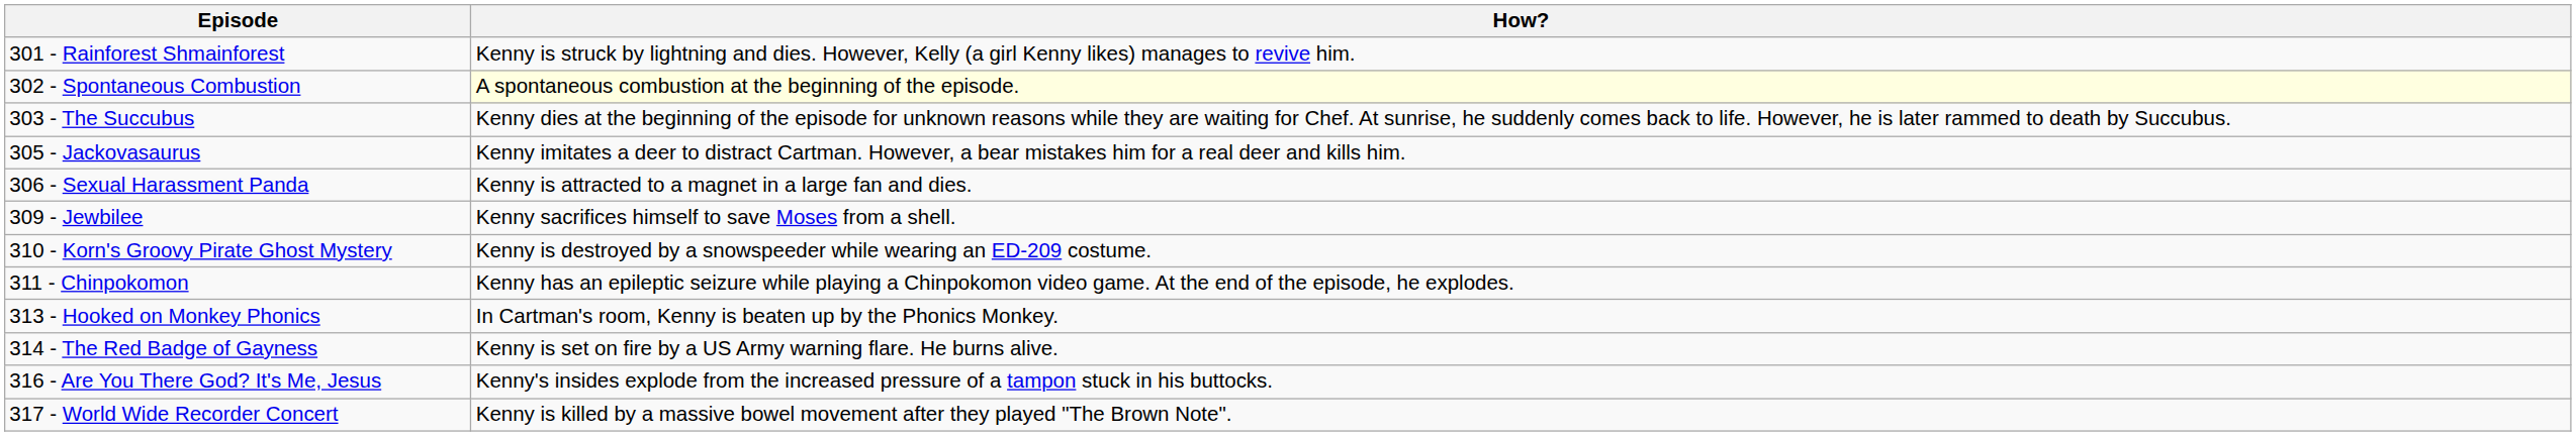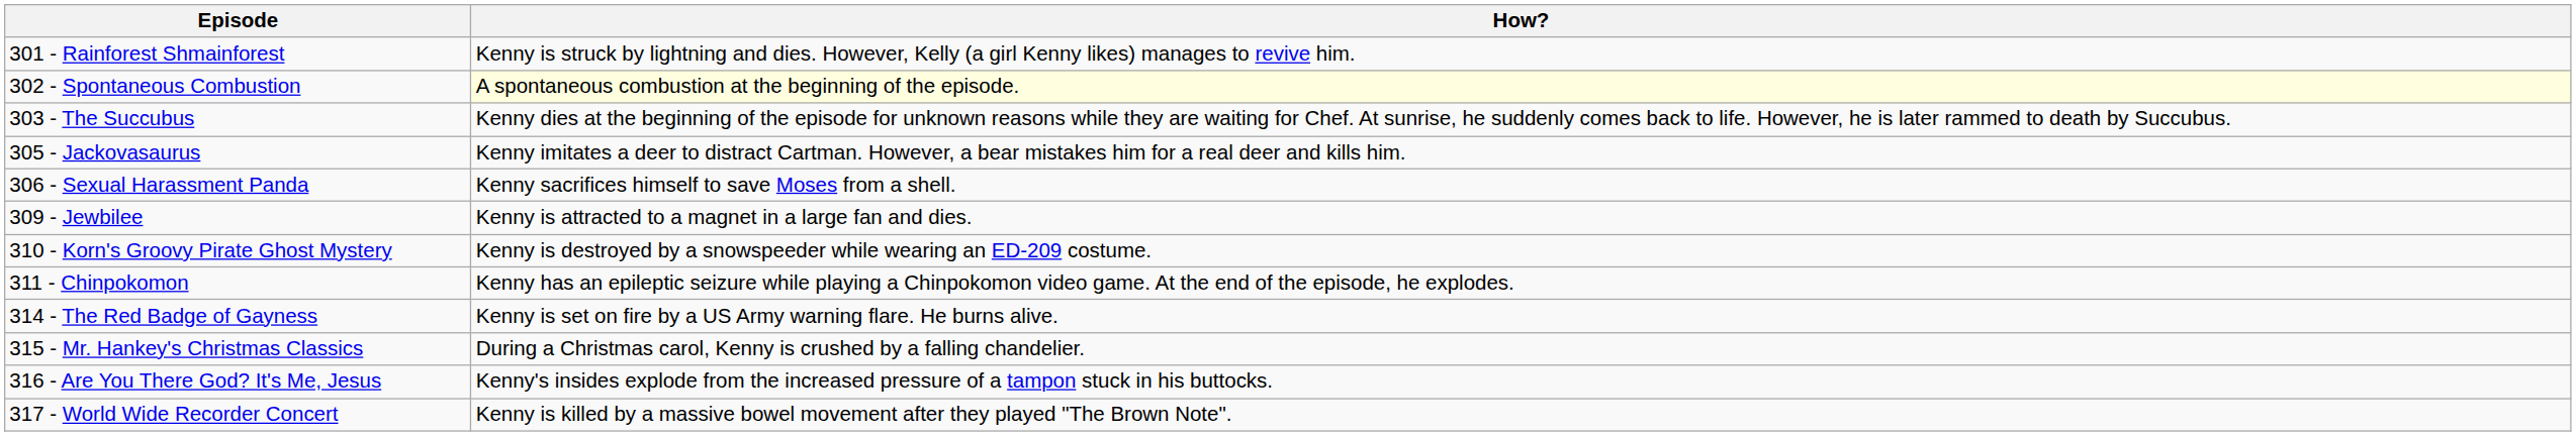306 - Sexual Harassment Panda | How?: Kenny is attracted to a magnet in a large fan and dies. -> Kenny sacrifices himself to save Moses from a shell.
309 - Jewbilee | How?: Kenny sacrifices himself to save Moses from a shell. -> Kenny is attracted to a magnet in a large fan and dies.
- row: 313 - Hooked on Monkey Phonics | In Cartman's room, Kenny is beaten up by the Phonics Monkey.
+ row: 315 - Mr. Hankey's Christmas Classics | During a Christmas carol, Kenny is crushed by a falling chandelier.
